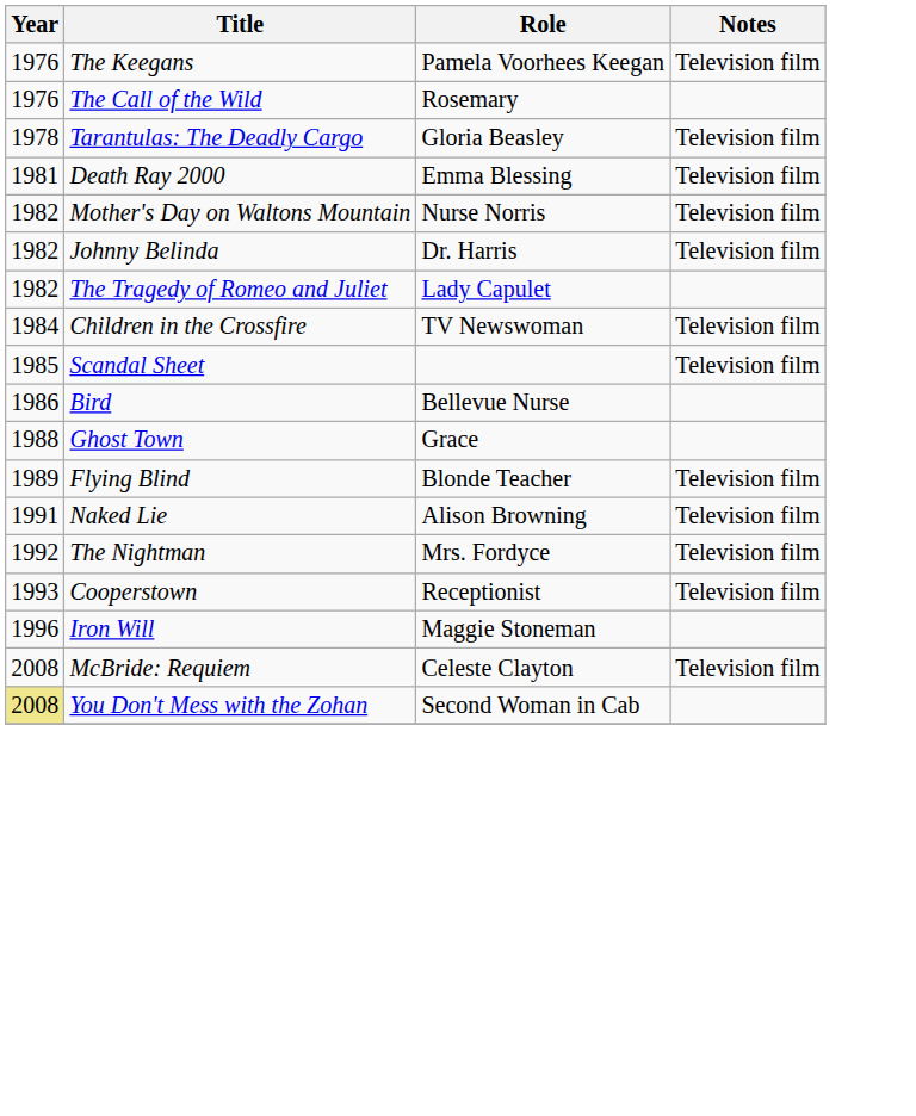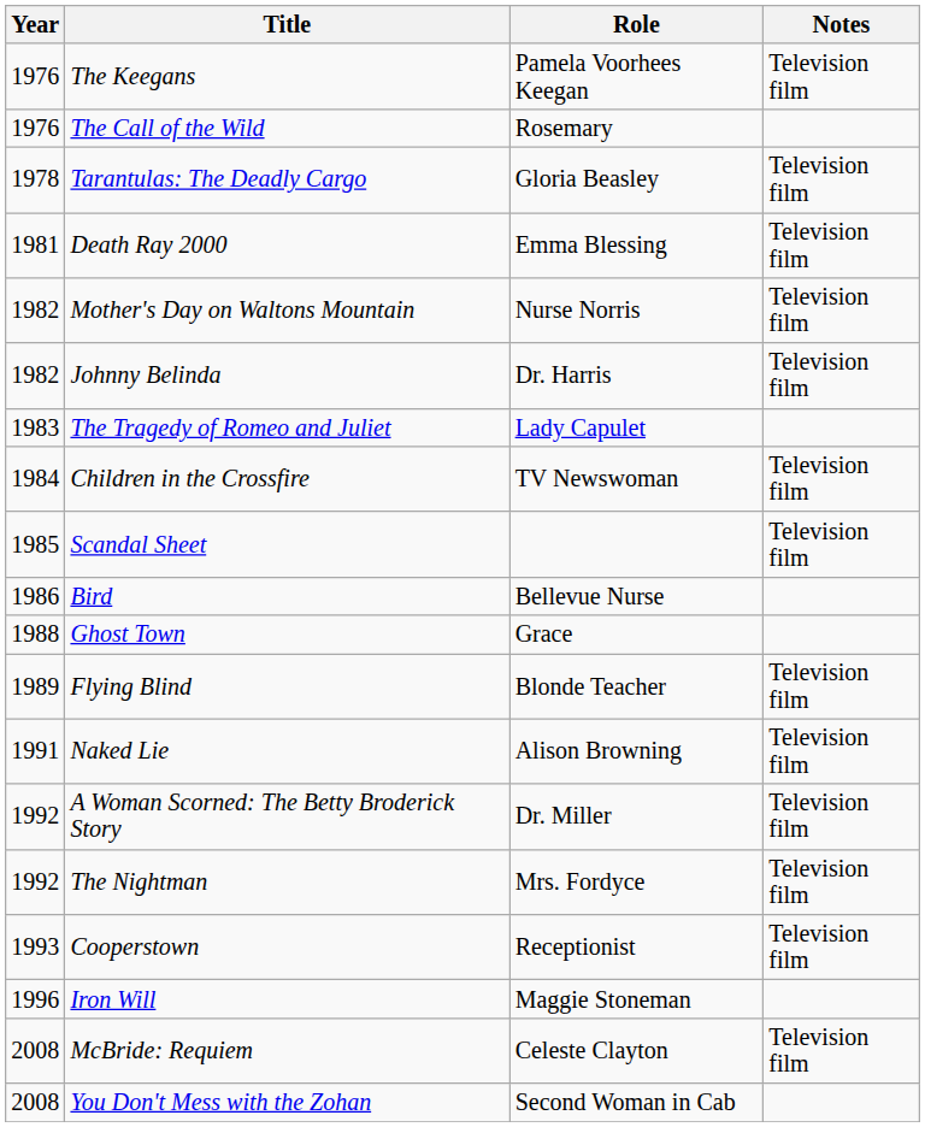The Tragedy of Romeo and Juliet | Year: 1982 -> 1983
+ row: 1992 | A Woman Scorned: The Betty Broderick Story | Dr. Miller | Television film
You Don't Mess with the Zohan | Year: khaki background -> no background
